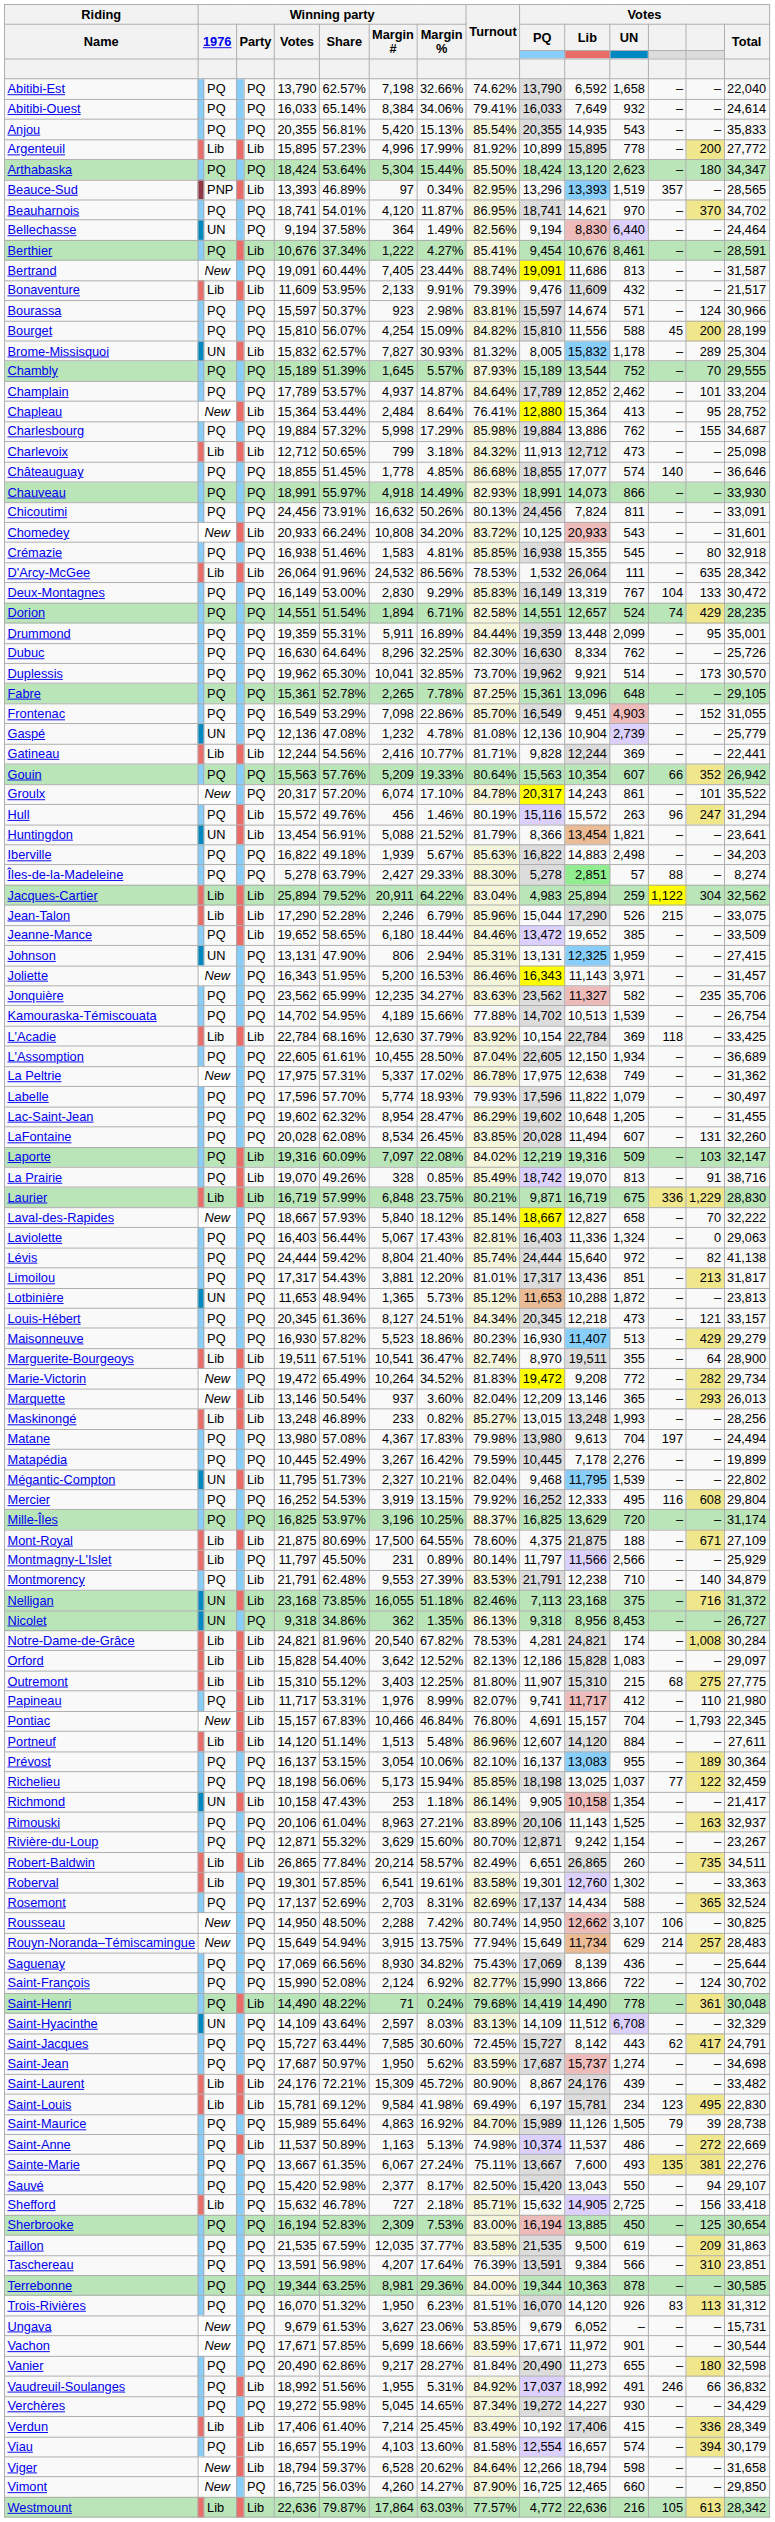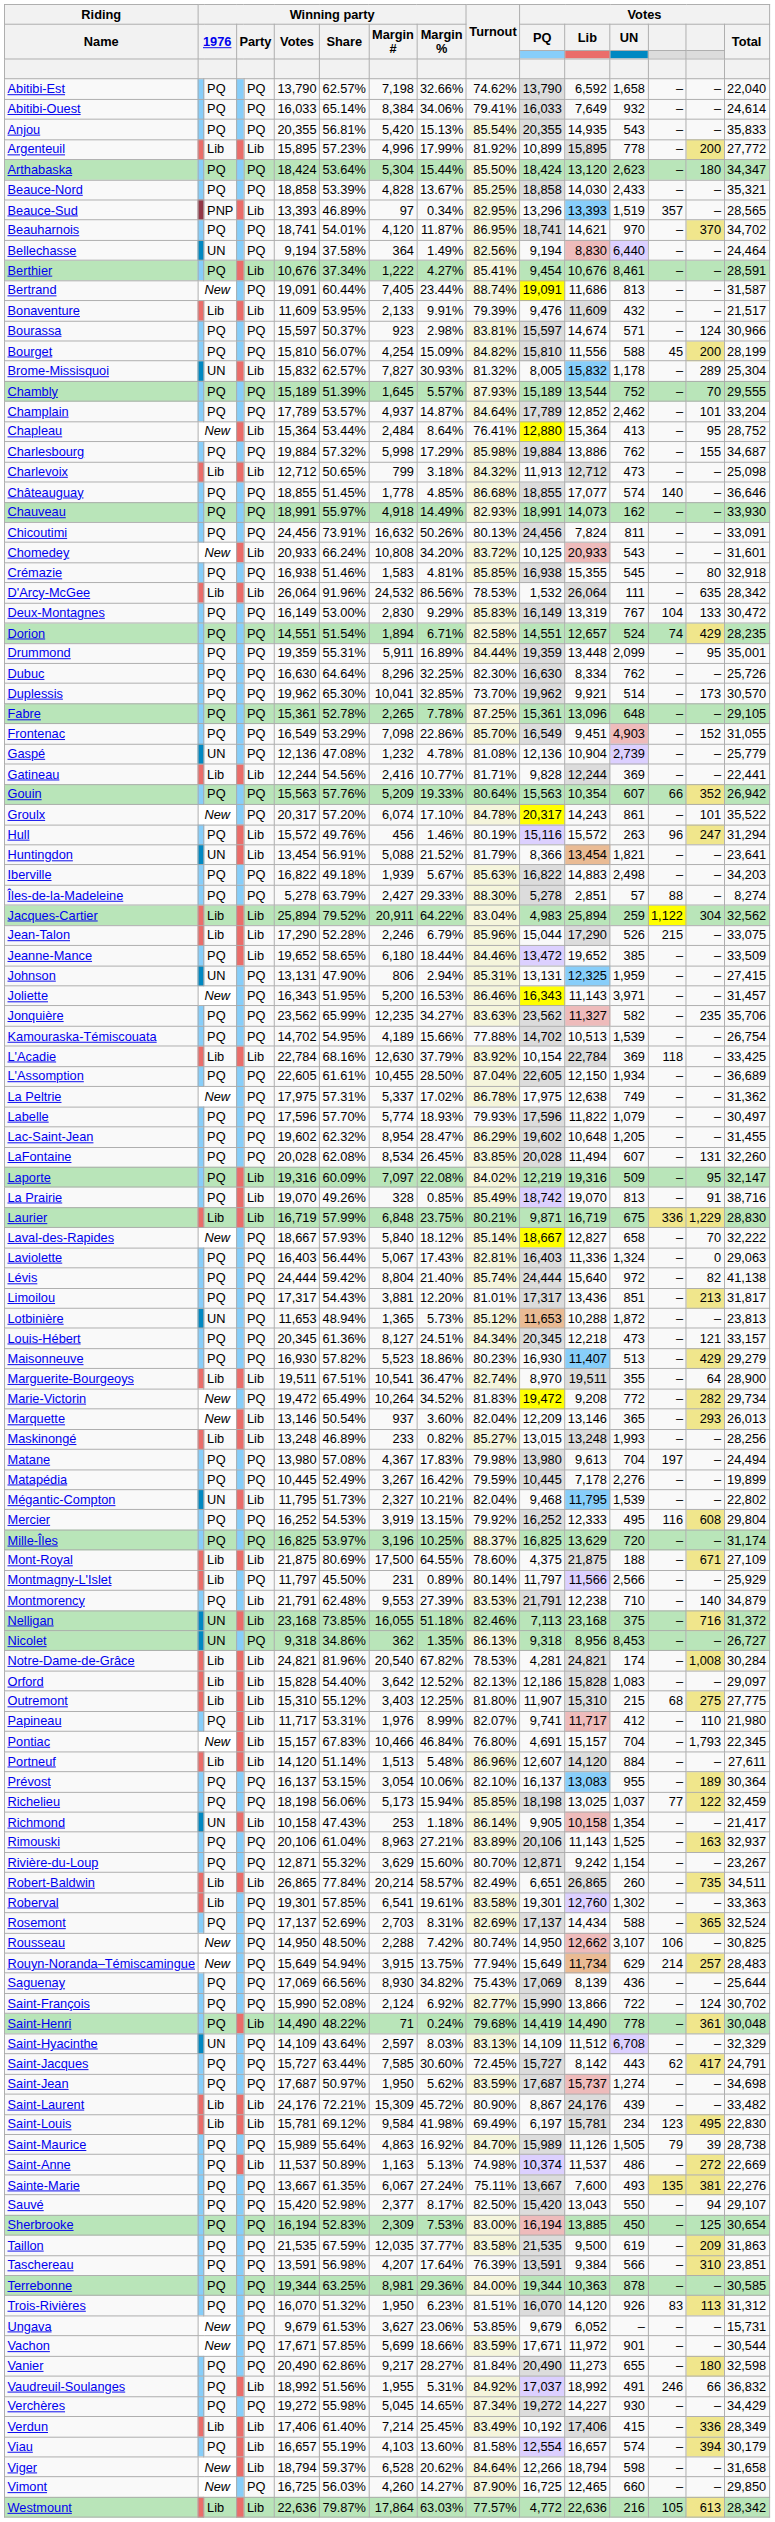+ row: Beauce-Nord | PQ | PQ | 18,858 | 53.39% | 4,828 | 13.67% | 85.25% | 18,858 | 14,030 | 2,433 | – | – | 35,321
Chauveau | Votes / UN: 866 -> 162
Îles-de-la-Madeleine | Votes / Lib: lightgreen background -> no background
Laporte | column 15: 103 -> 95
- row: Shefford | Lib | PQ | 15,632 | 46.78% | 727 | 2.18% | 85.71% | 15,632 | 14,905 | 2,725 | – | 156 | 33,418
